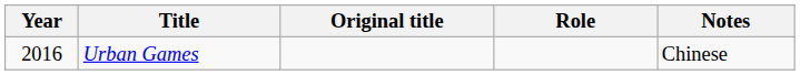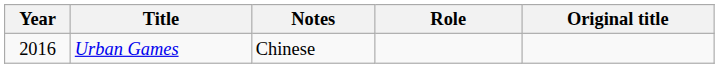columns swapped: Original title <-> Notes
